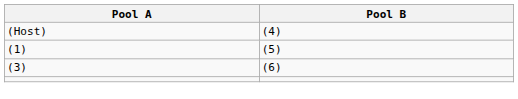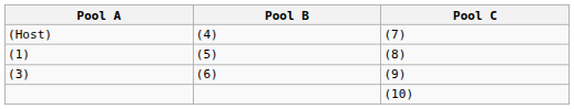+ column: Pool C | (7) | (8) | (9) | (10)
